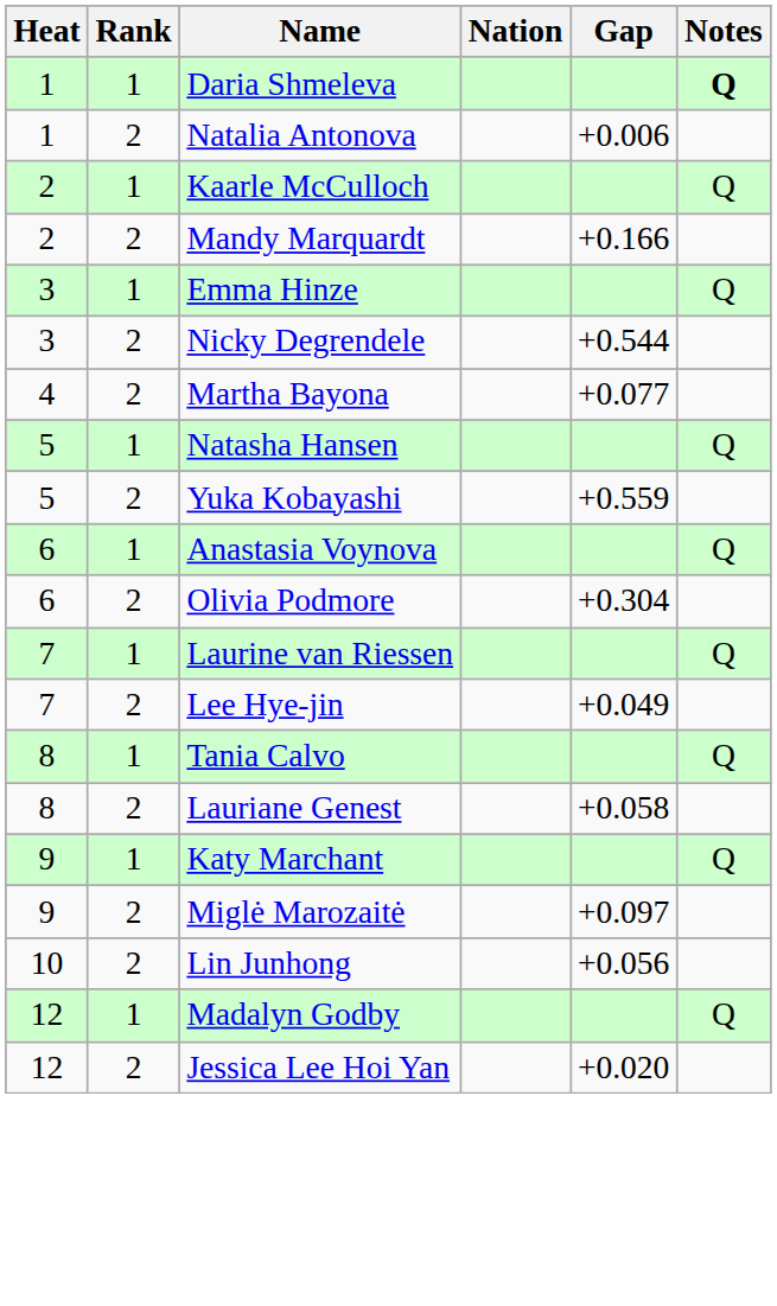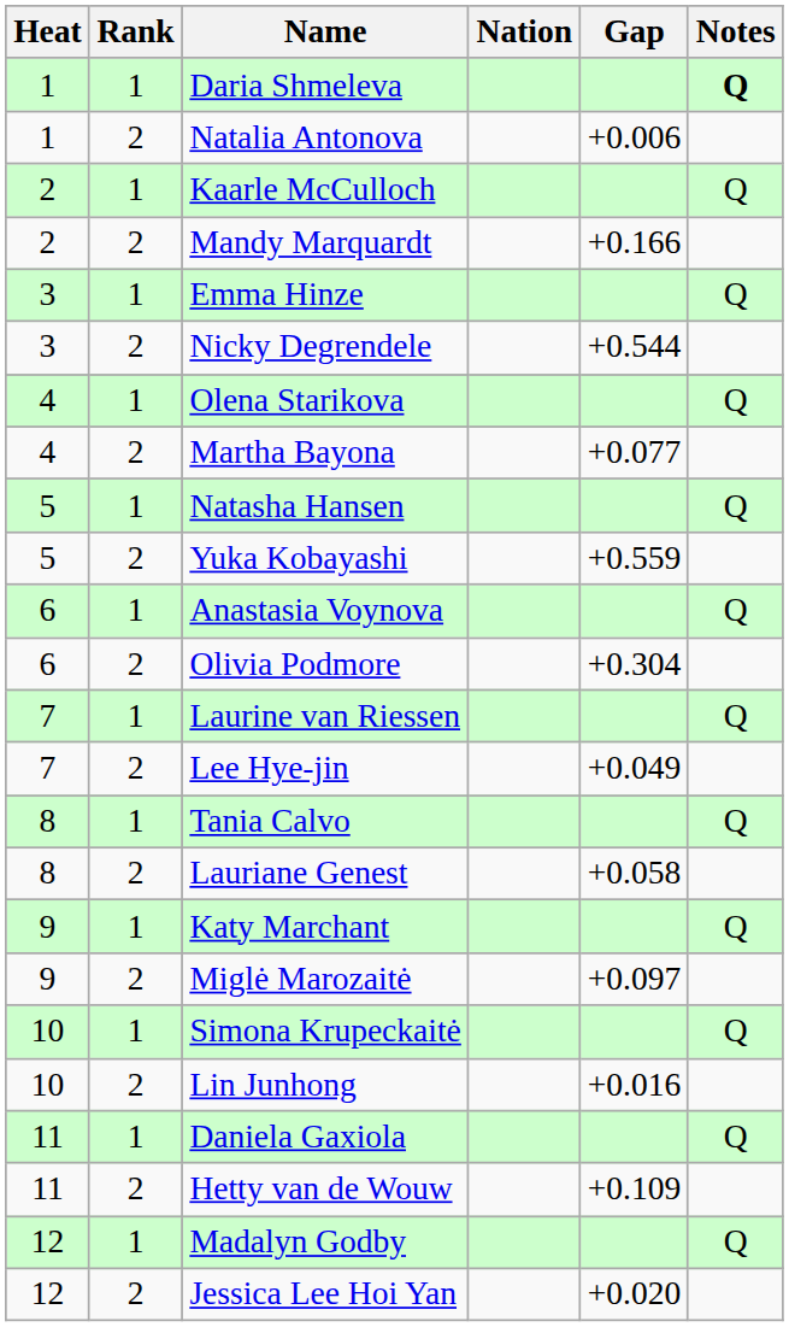+ row: 4 | 1 | Olena Starikova | Q
+ row: 10 | 1 | Simona Krupeckaitė | Q
Lin Junhong | Gap: +0.056 -> +0.016
+ row: 11 | 1 | Daniela Gaxiola | Q
+ row: 11 | 2 | Hetty van de Wouw | +0.109
